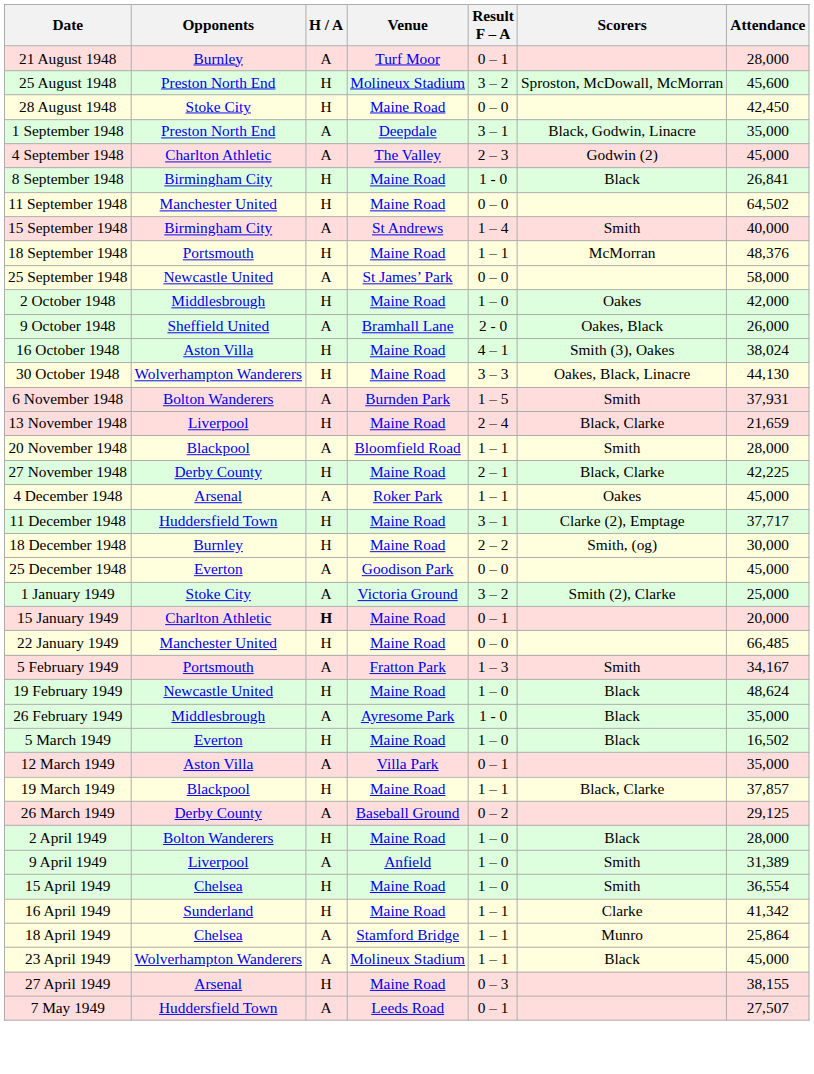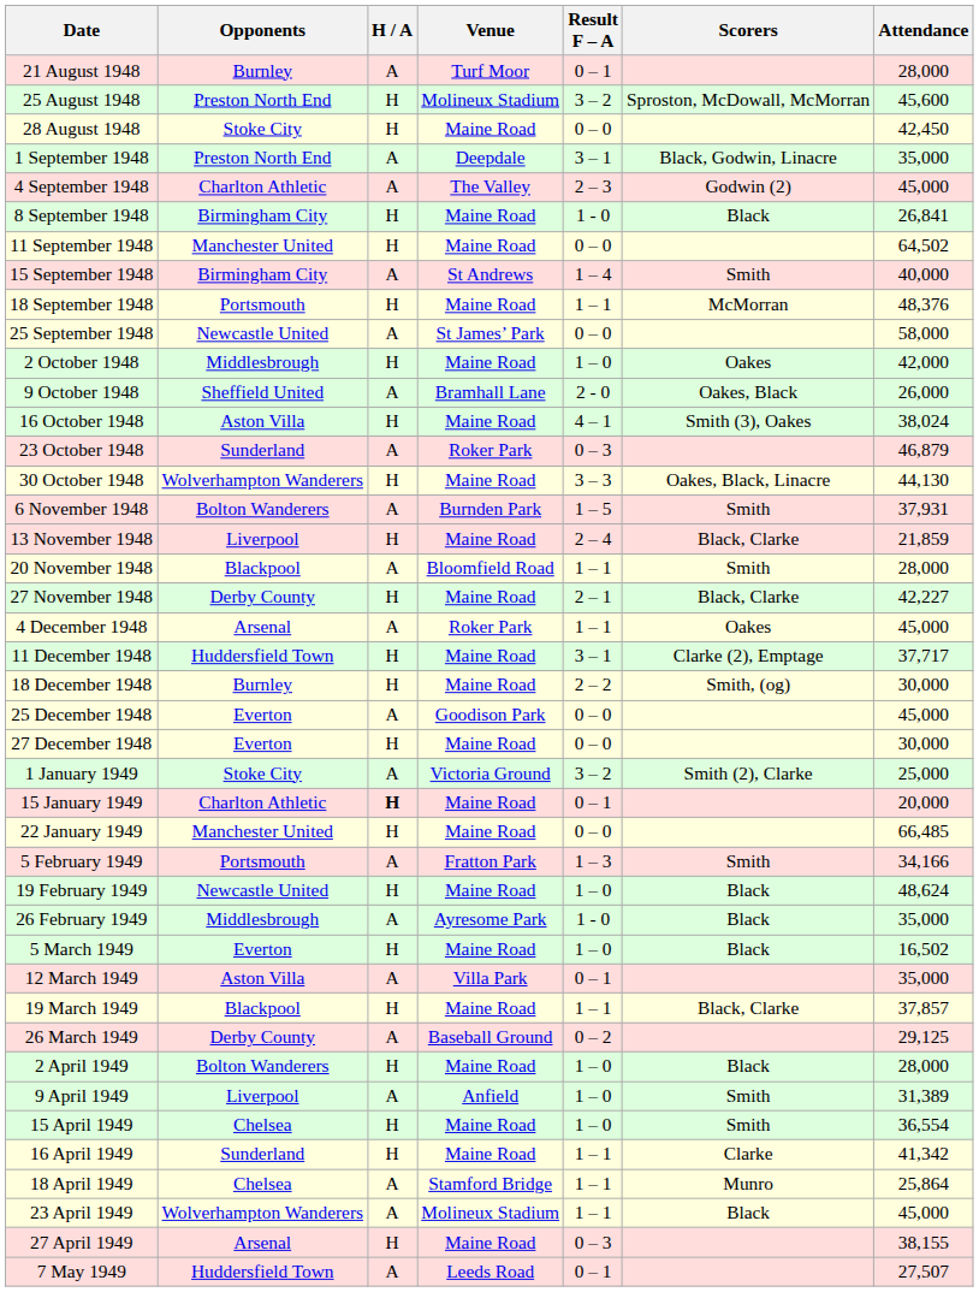+ row: 23 October 1948 | Sunderland | A | Roker Park | 0 – 3 | 46,879
13 November 1948 | Attendance: 21,659 -> 21,859
27 November 1948 | Attendance: 42,225 -> 42,227
+ row: 27 December 1948 | Everton | H | Maine Road | 0 – 0 | 30,000
5 February 1949 | Attendance: 34,167 -> 34,166
